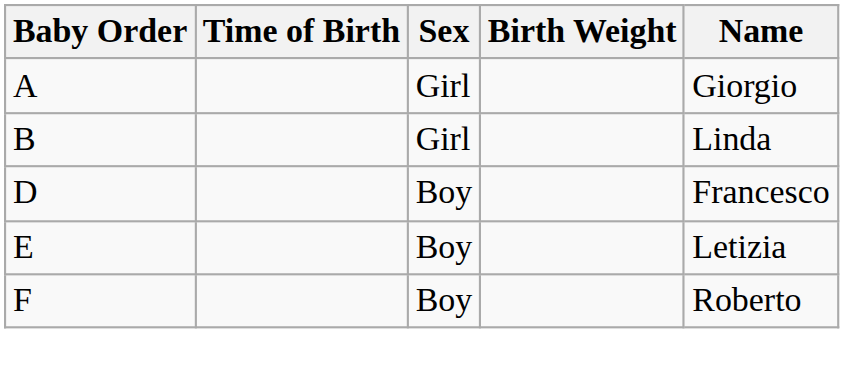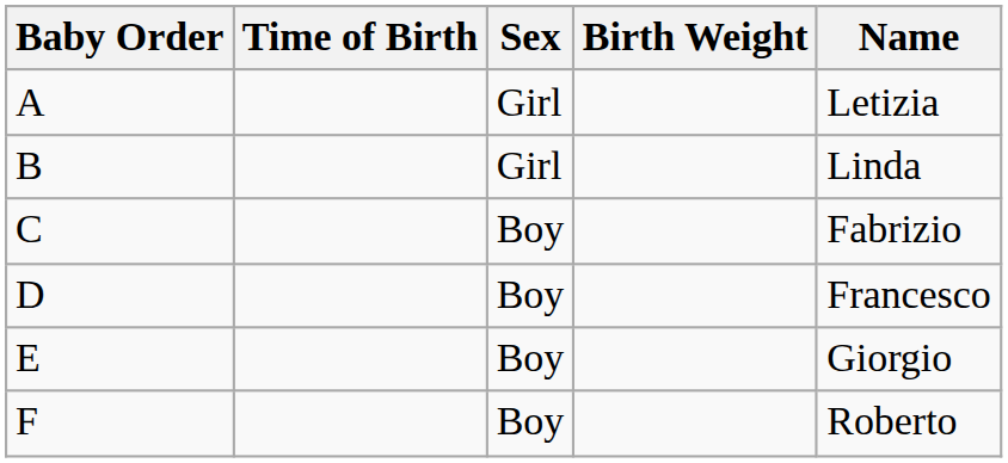A | Name: Giorgio -> Letizia
+ row: C | Boy | Fabrizio
E | Name: Letizia -> Giorgio
